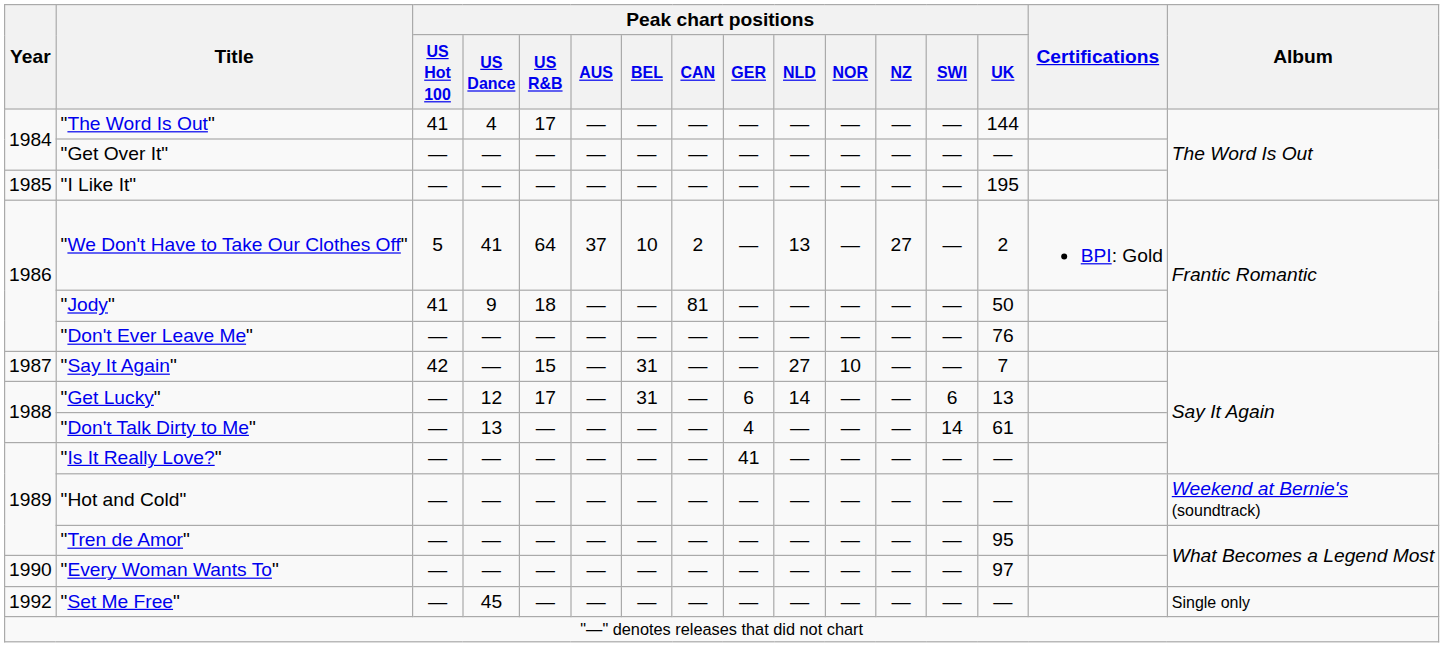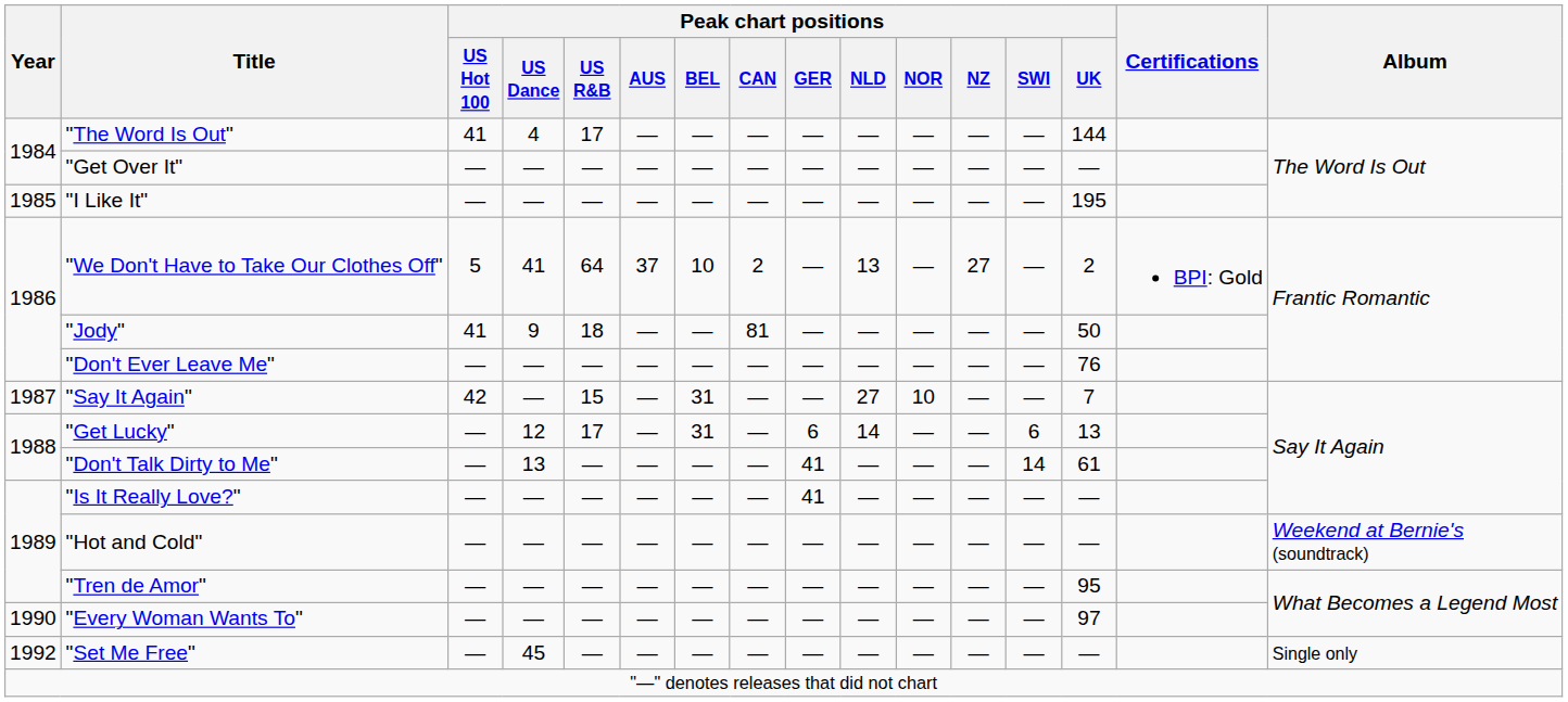"Don't Talk Dirty to Me" | Peak chart positions / GER: 4 -> 41
